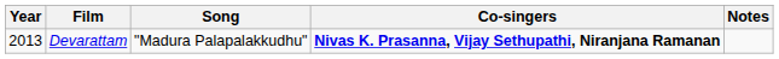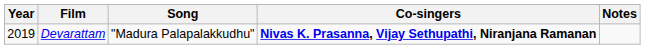Devarattam | Year: 2013 -> 2019
